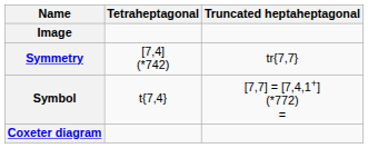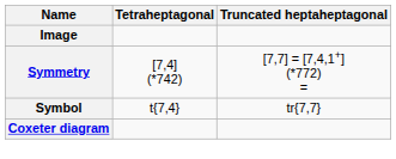Symmetry | Truncated heptaheptagonal: tr{7,7} -> [7,7] = [7,4,1+] (*772) =
Symbol | Truncated heptaheptagonal: [7,7] = [7,4,1+] (*772) = -> tr{7,7}
